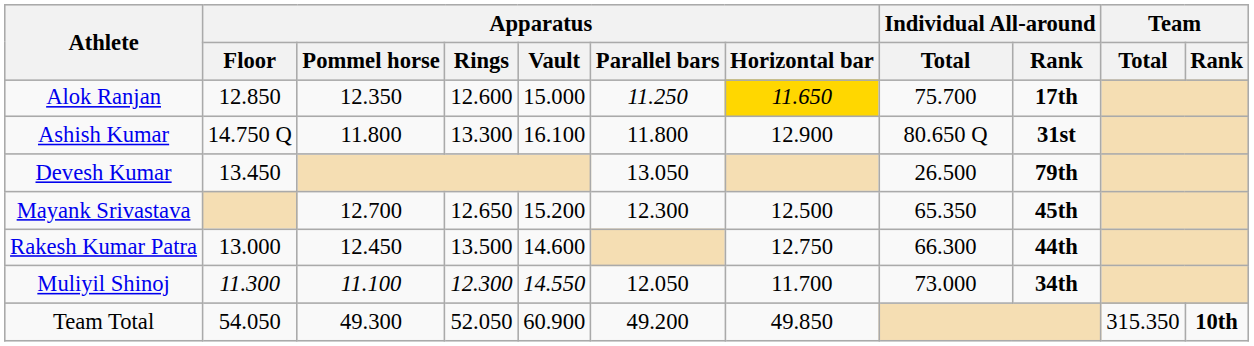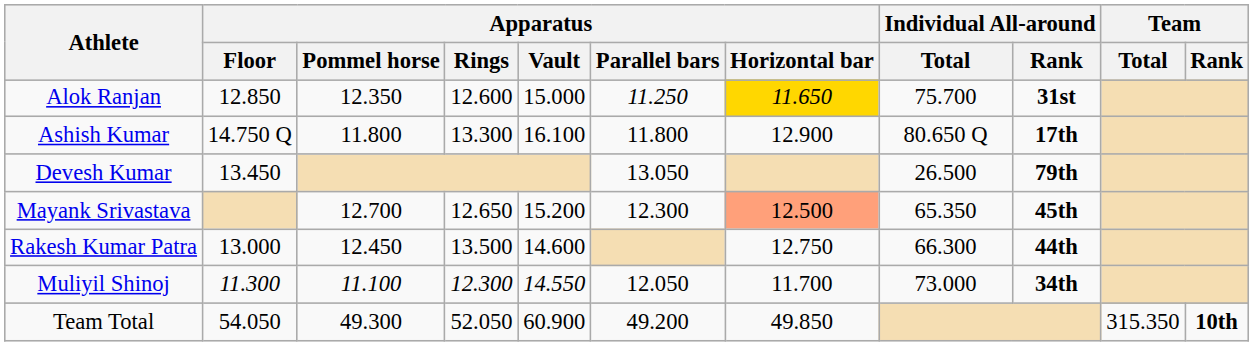Alok Ranjan | Individual All-around / Rank: 17th -> 31st
Ashish Kumar | Individual All-around / Rank: 31st -> 17th
Mayank Srivastava | Apparatus / Horizontal bar: no background -> lightsalmon background
